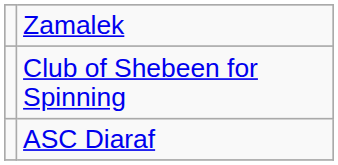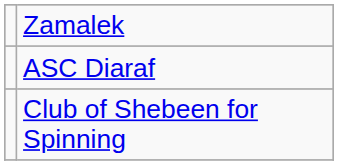rows swapped: ASC Diaraf <-> Club of Shebeen for Spinning
